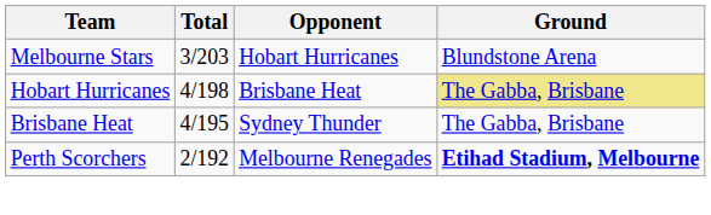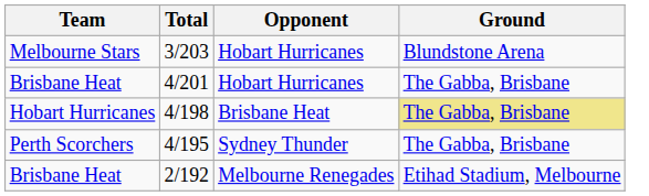+ row: Brisbane Heat | 4/201 | Hobart Hurricanes | The Gabba, Brisbane
4/195 | Team: Brisbane Heat -> Perth Scorchers
2/192 | Team: Perth Scorchers -> Brisbane Heat
2/192 | Ground: bold -> normal
